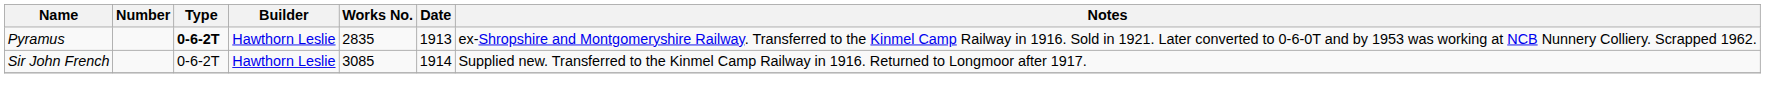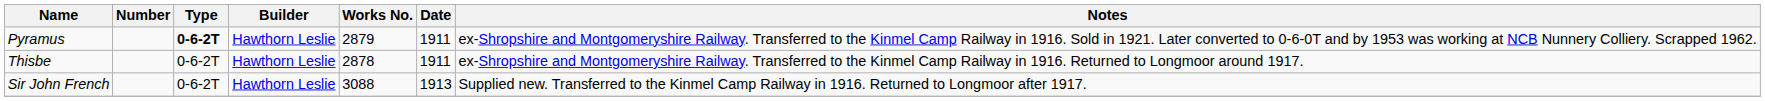Pyramus | Works No.: 2835 -> 2879
Pyramus | Date: 1913 -> 1911
+ row: Thisbe | 0-6-2T | Hawthorn Leslie | 2878 | 1911 | ex-Shropshire and Montgomeryshire Railway. Transferred to the Kinmel Camp Railway in 1916. Returned to Longmoor around 1917.
Sir John French | Works No.: 3085 -> 3088
Sir John French | Date: 1914 -> 1913
